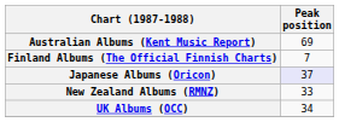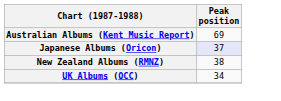- row: Finland Albums (The Official Finnish Charts) | 7
New Zealand Albums (RMNZ) | Peak position: 33 -> 38
